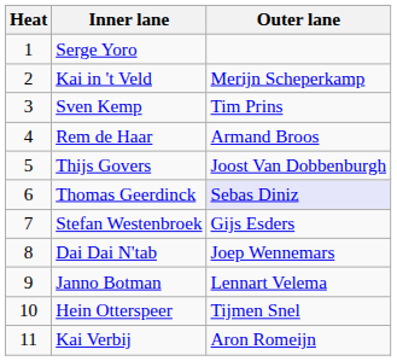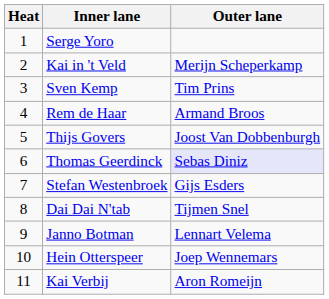Dai Dai N'tab | Outer lane: Joep Wennemars -> Tijmen Snel
Hein Otterspeer | Outer lane: Tijmen Snel -> Joep Wennemars
